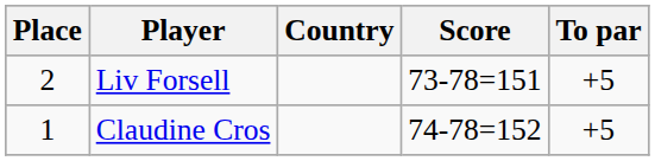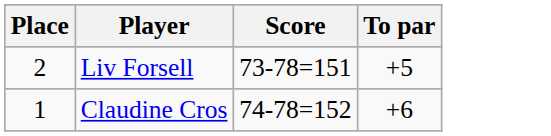- column: Country
Claudine Cros | To par: +5 -> +6
